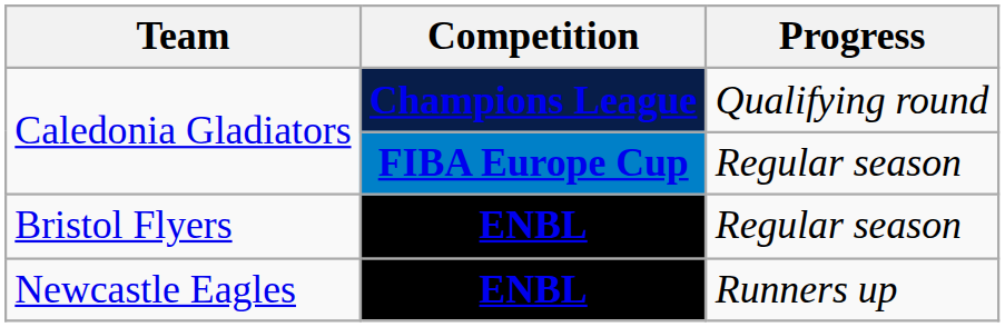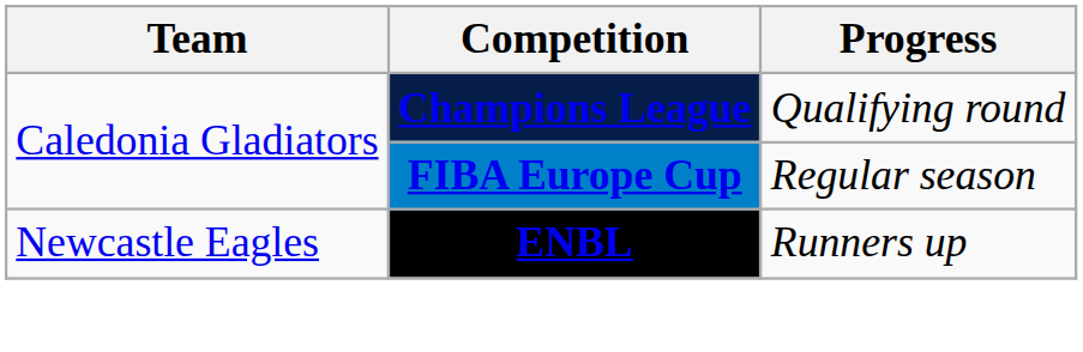- row: Bristol Flyers | ENBL | Regular season
